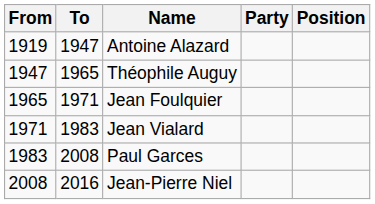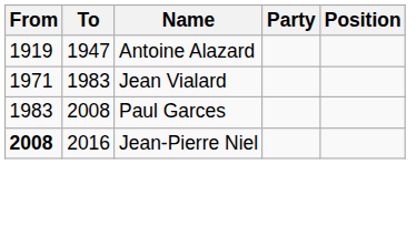- row: 1947 | 1965 | Théophile Auguy
- row: 1965 | 1971 | Jean Foulquier
Jean-Pierre Niel | From: normal -> bold
